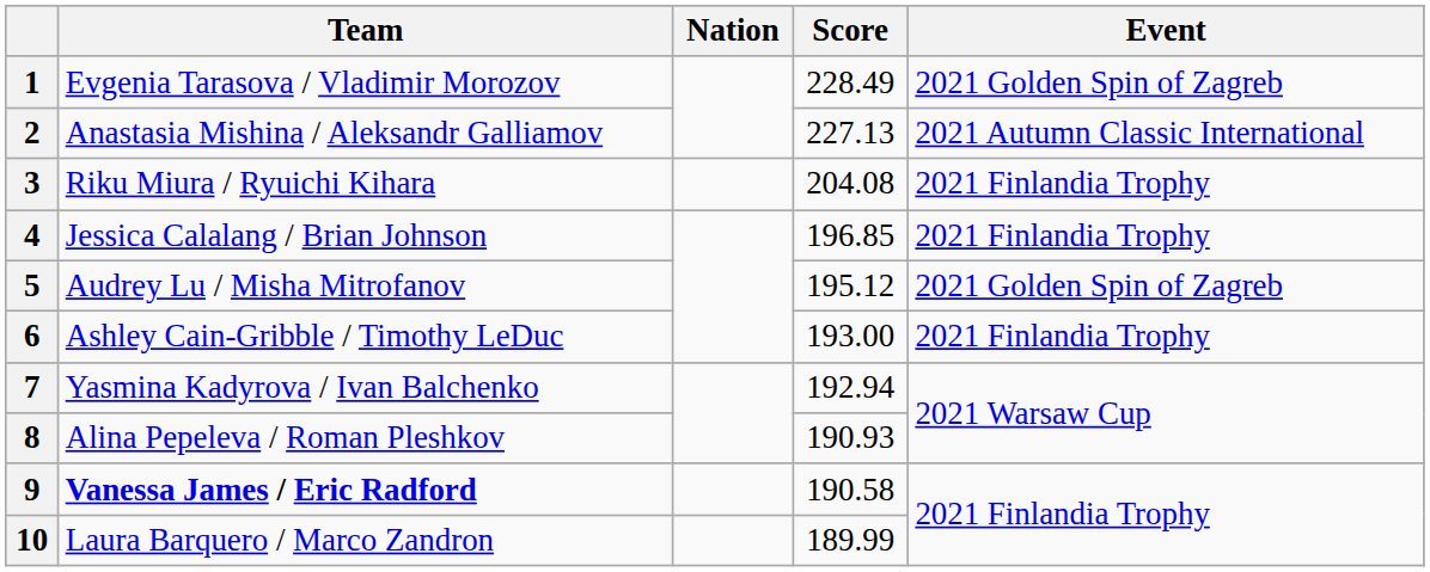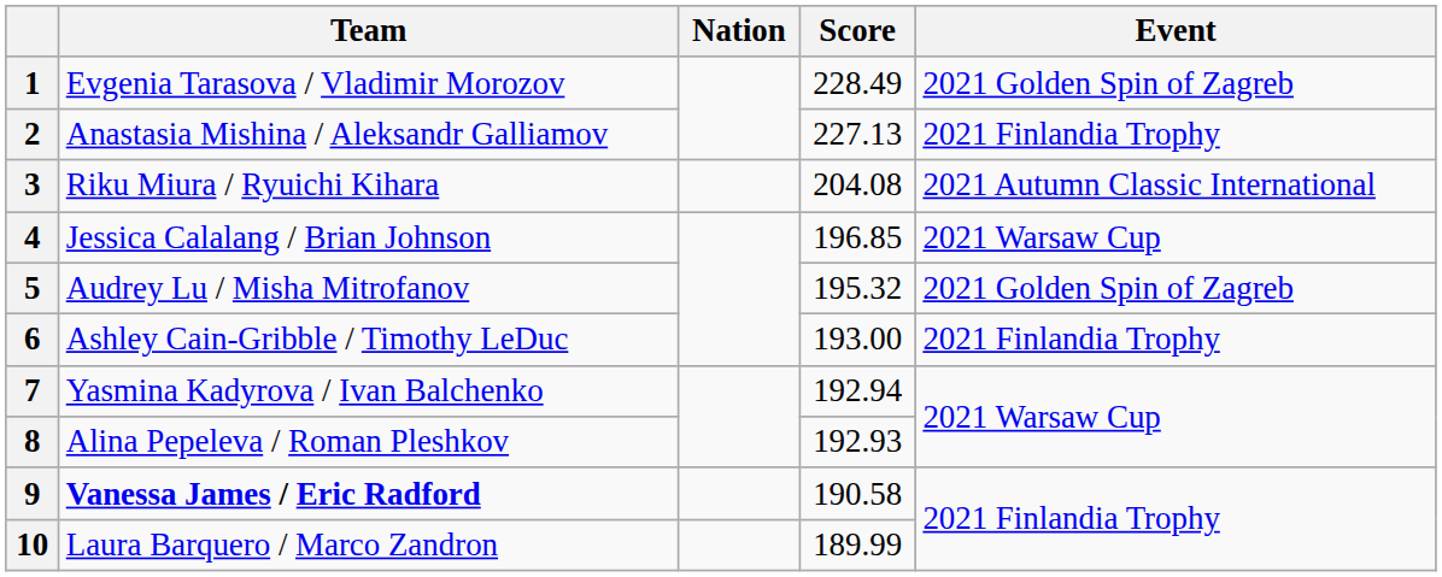2 | Event: 2021 Autumn Classic International -> 2021 Finlandia Trophy
3 | Event: 2021 Finlandia Trophy -> 2021 Autumn Classic International
4 | Event: 2021 Finlandia Trophy -> 2021 Warsaw Cup
5 | Score: 195.12 -> 195.32
8 | Score: 190.93 -> 192.93
